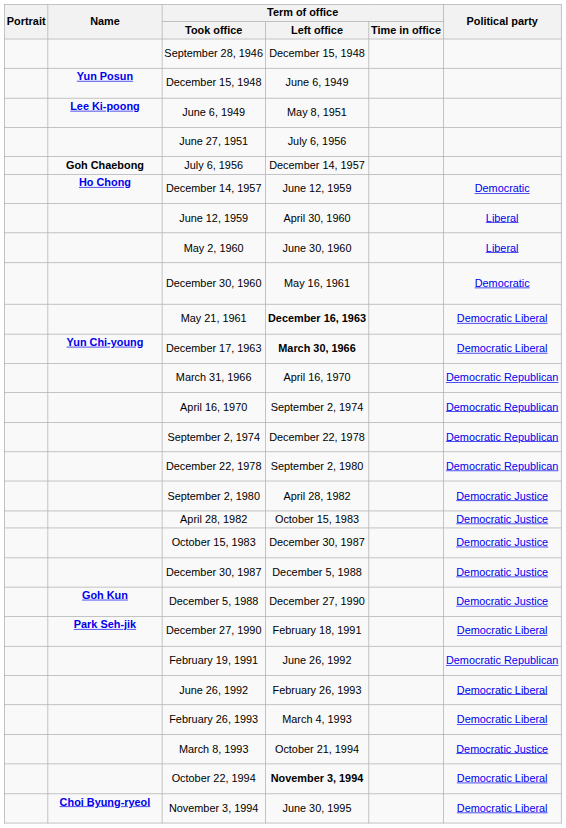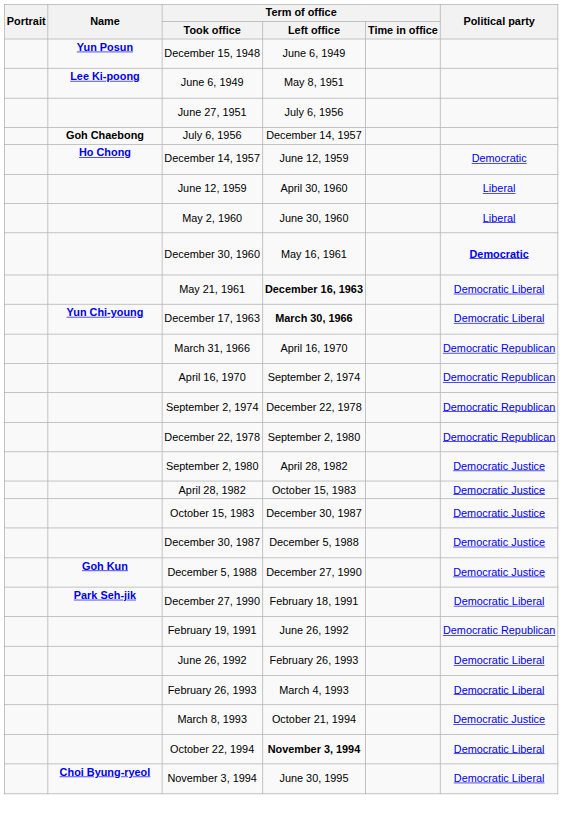- row: September 28, 1946 | December 15, 1948
December 30, 1960 | Political party: normal -> bold
